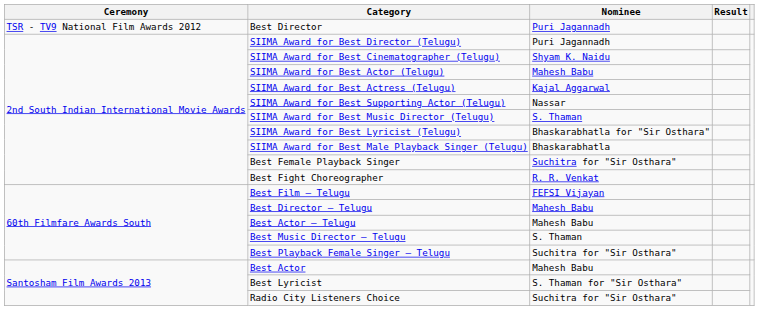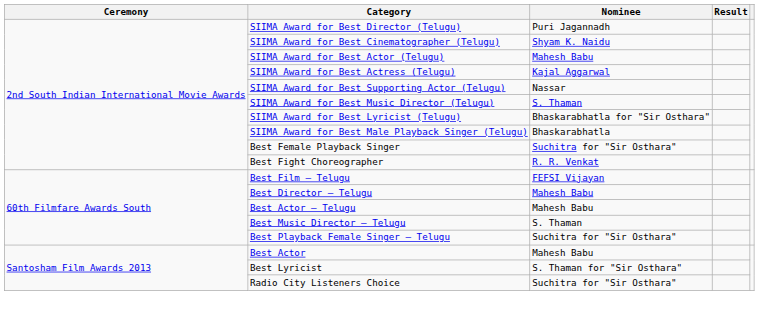- row: TSR - TV9 National Film Awards 2012 | Best Director | Puri Jagannadh
